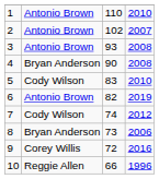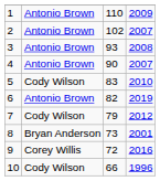1 | column 4: 2010 -> 2009
4 | column 2: Bryan Anderson -> Antonio Brown
4 | column 4: 2008 -> 2007
7 | column 3: 74 -> 79
8 | column 4: 2006 -> 2001
10 | column 2: Reggie Allen -> Cody Wilson
